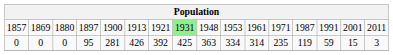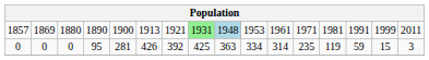1857 | column 4: 1897 -> 1890
1857 | column 9: no background -> lightblue background
1857 | column 13: 1987 -> 1981
1857 | column 15: 2001 -> 1999
